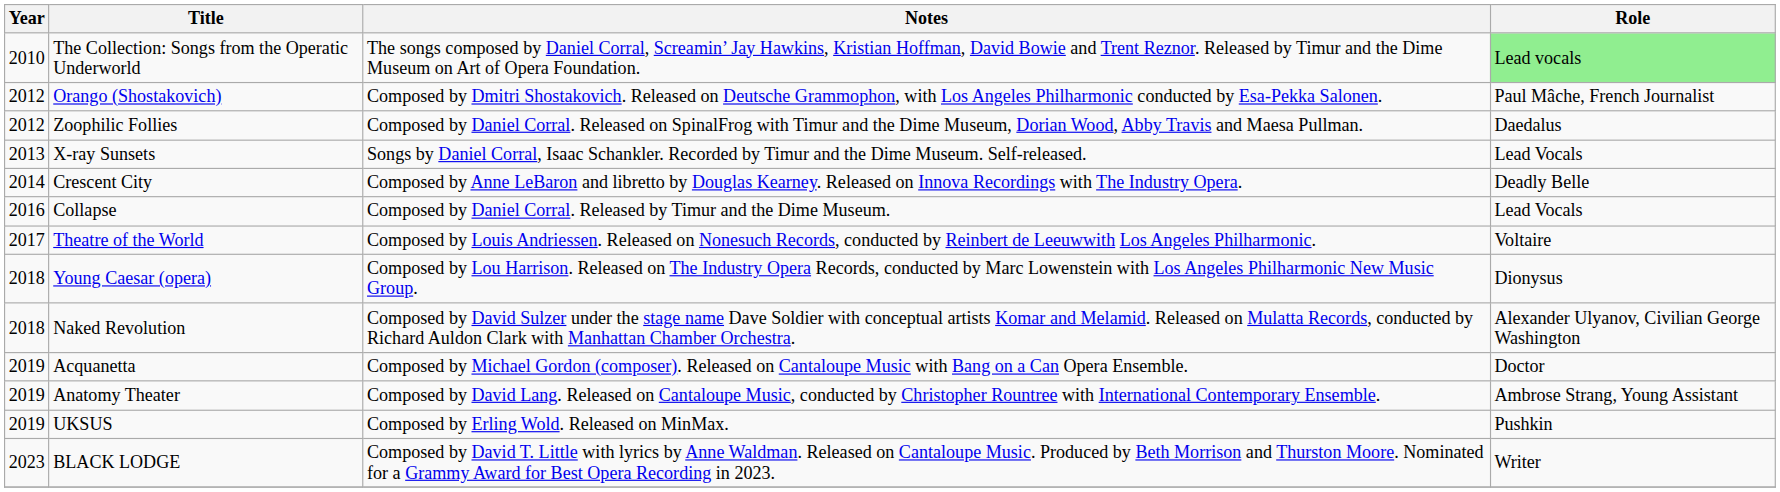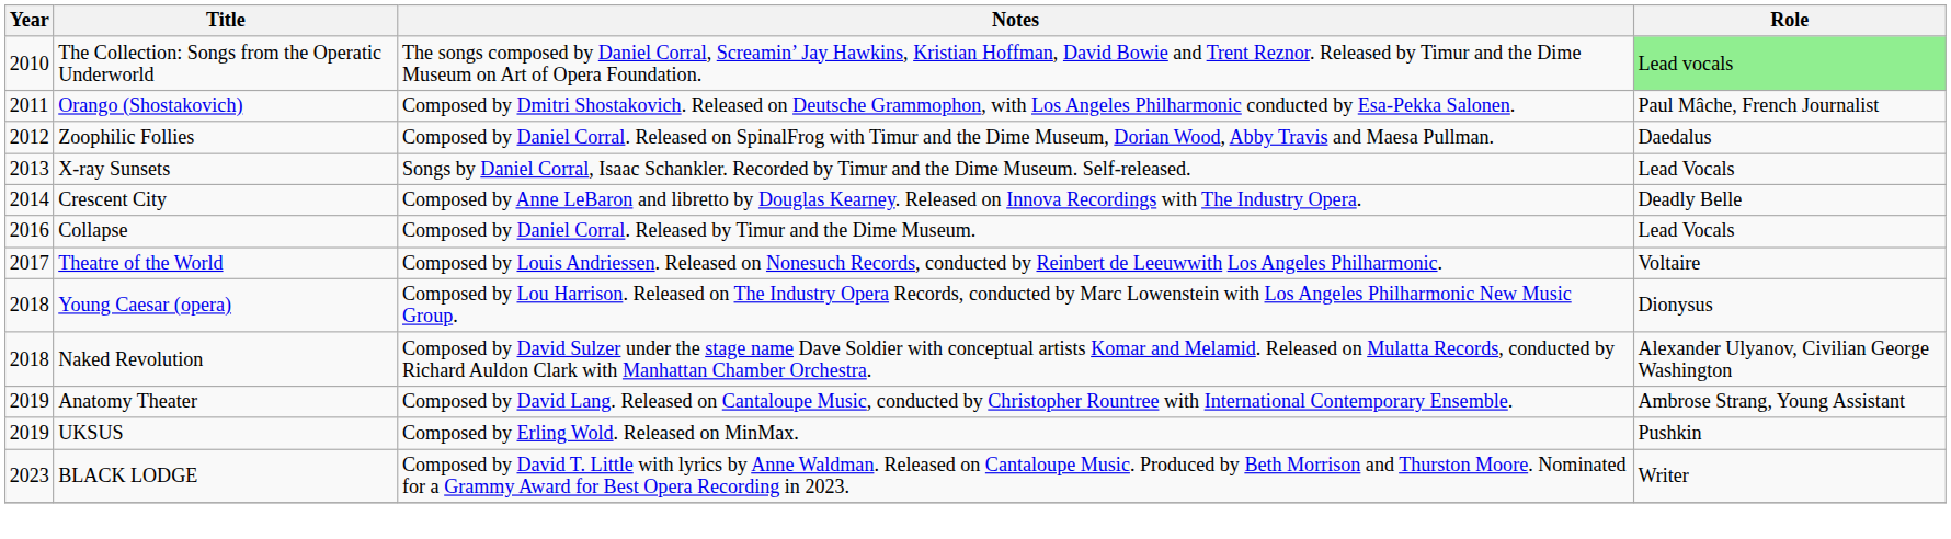Orango (Shostakovich) | Year: 2012 -> 2011
- row: 2019 | Acquanetta | Composed by Michael Gordon (composer). Released on Cantaloupe Music with Bang on a Can Opera Ensemble. | Doctor
